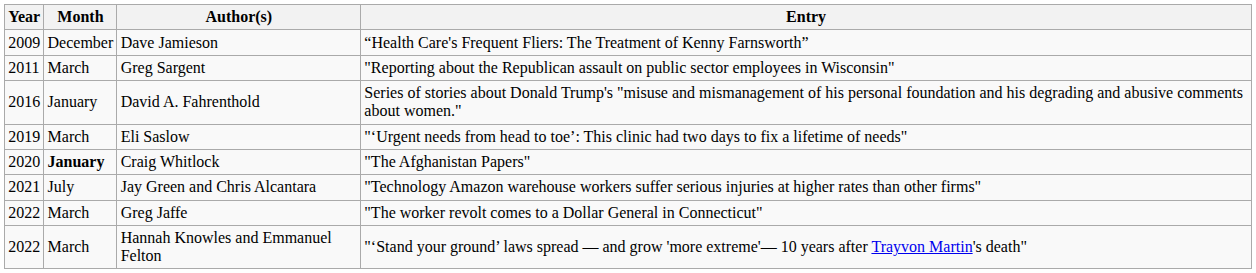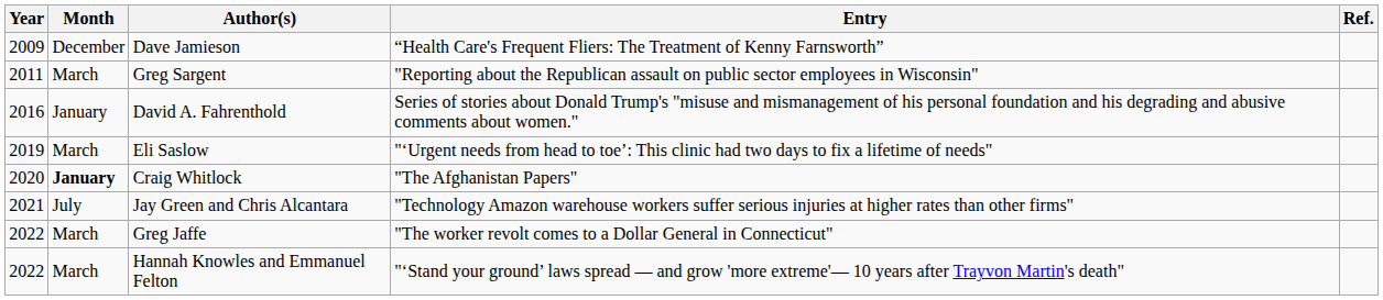+ column: Ref.
